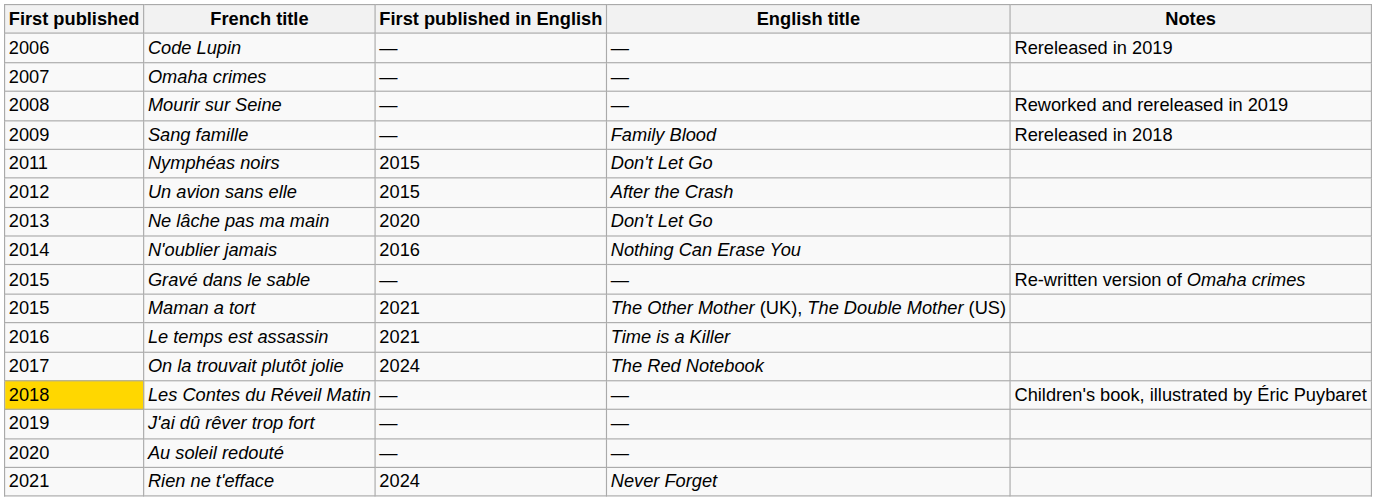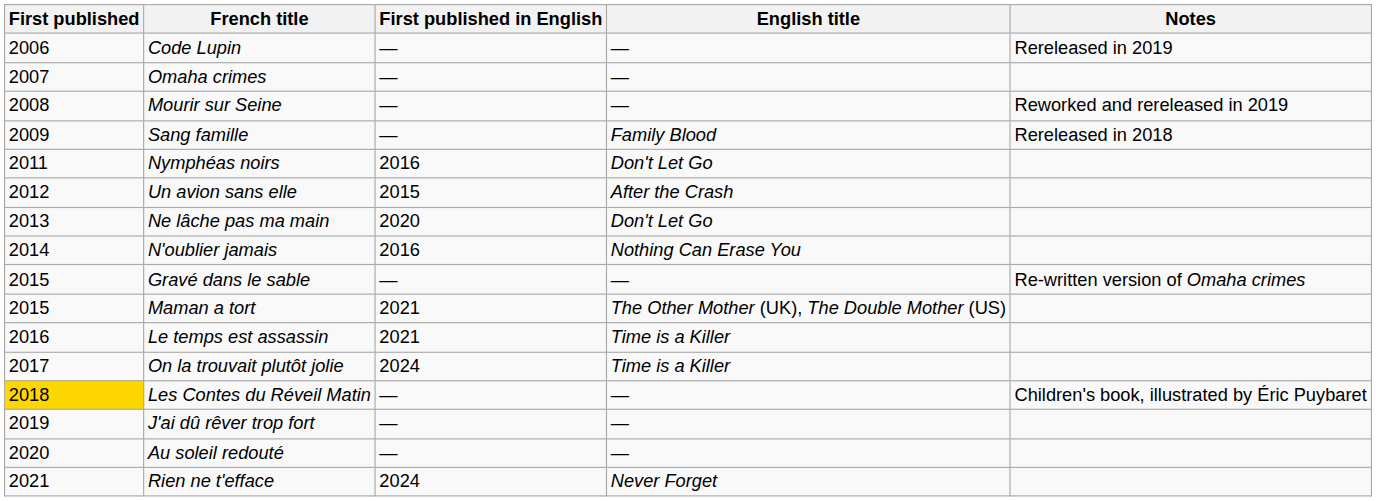Nymphéas noirs | First published in English: 2015 -> 2016
On la trouvait plutôt jolie | English title: The Red Notebook -> Time is a Killer
